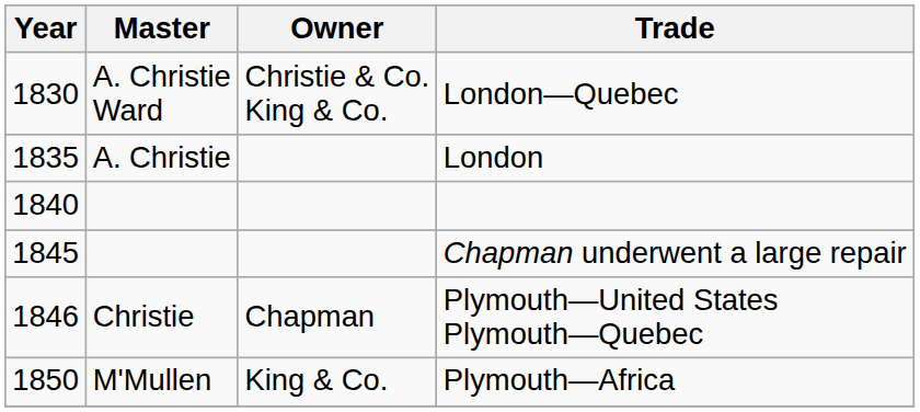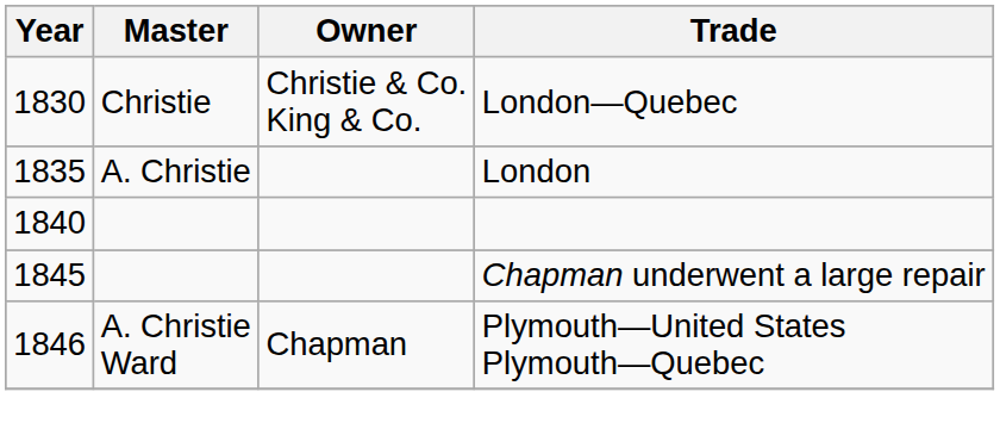London—Quebec | Master: A. Christie Ward -> Christie
Plymouth—United States Plymouth—Quebec | Master: Christie -> A. Christie Ward
- row: 1850 | M'Mullen | King & Co. | Plymouth—Africa
